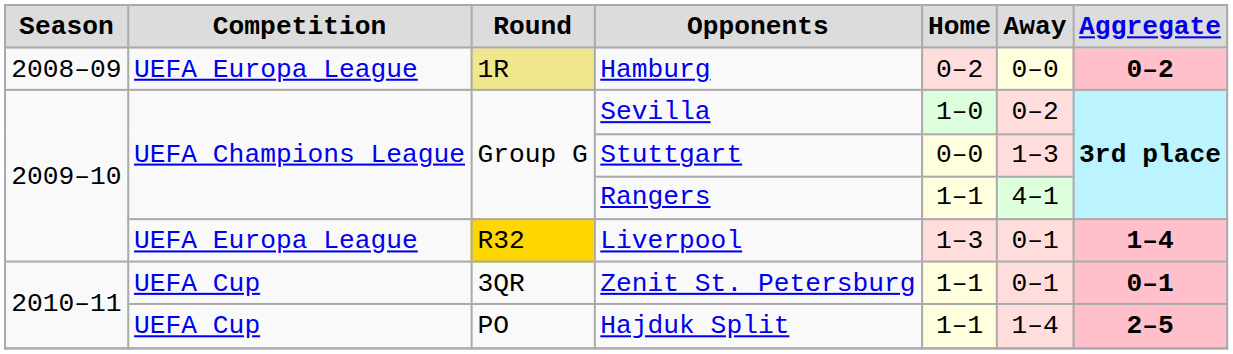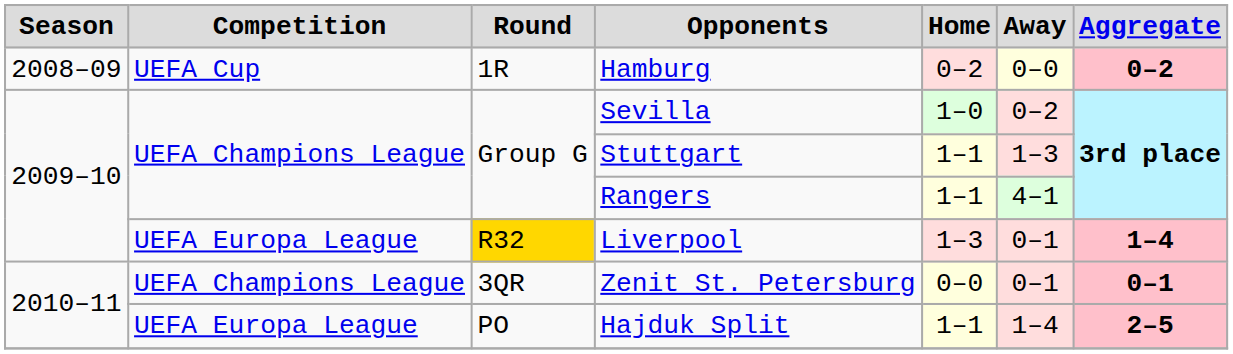Hamburg | Competition: UEFA Europa League -> UEFA Cup
Hamburg | Round: khaki background -> no background
Stuttgart | Home: 0–0 -> 1–1
Zenit St. Petersburg | Competition: UEFA Cup -> UEFA Champions League
Zenit St. Petersburg | Home: 1–1 -> 0–0
Hajduk Split | Competition: UEFA Cup -> UEFA Europa League
